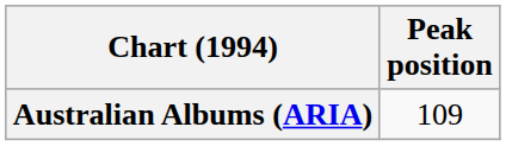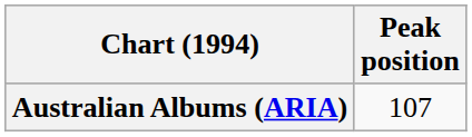Australian Albums (ARIA) | Peak position: 109 -> 107
